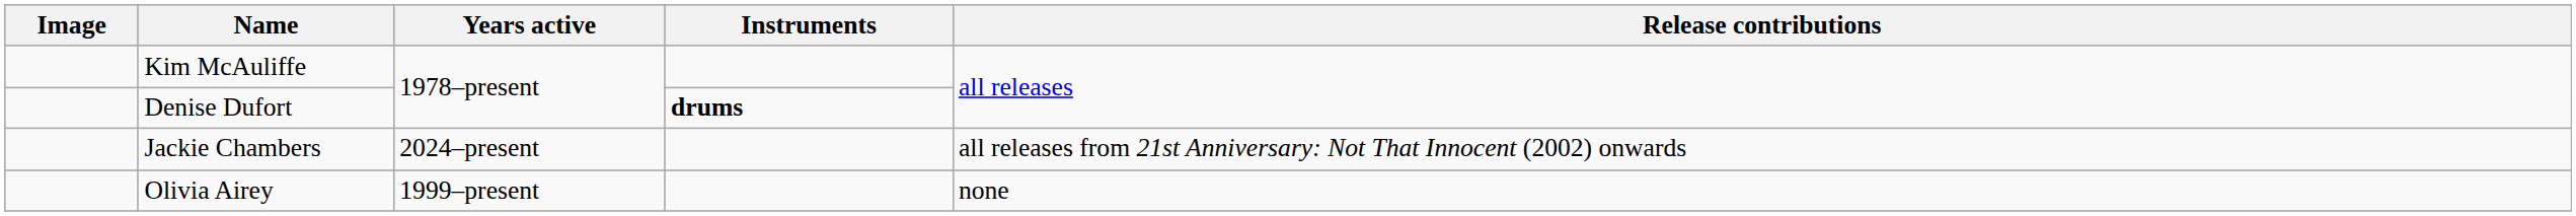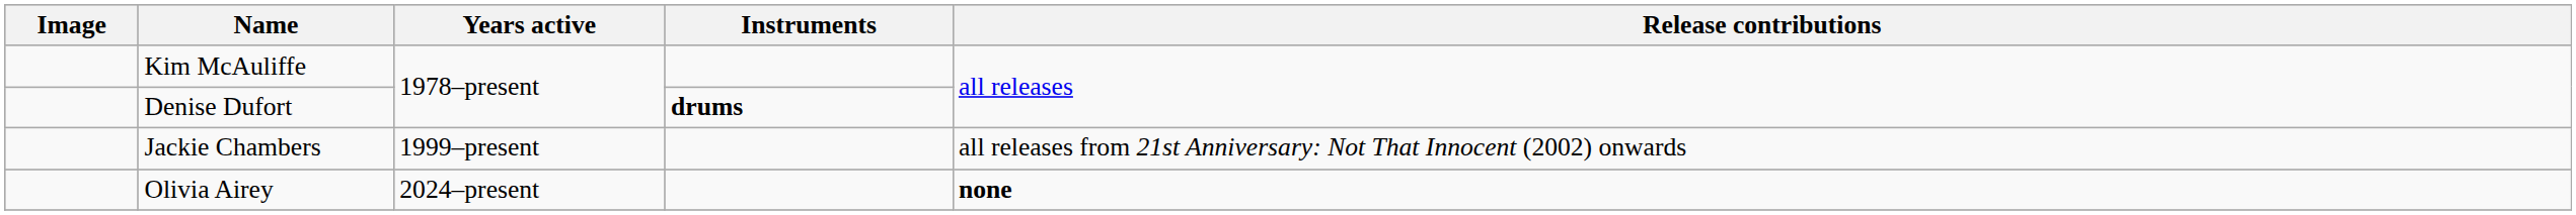Jackie Chambers | Years active: 2024–present -> 1999–present
Olivia Airey | Years active: 1999–present -> 2024–present
Olivia Airey | Release contributions: normal -> bold
